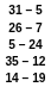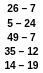- row: 31 – 5
+ row: 49 – 7
